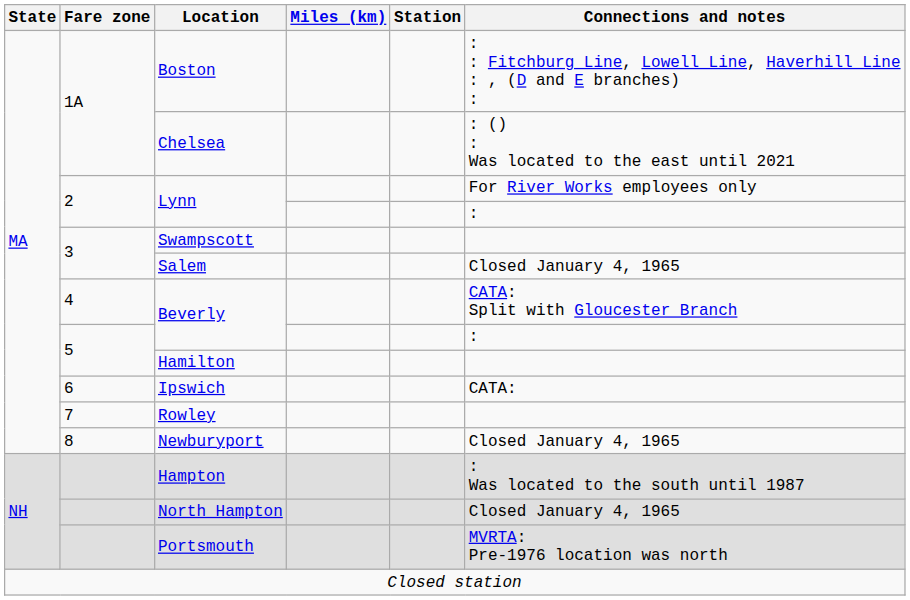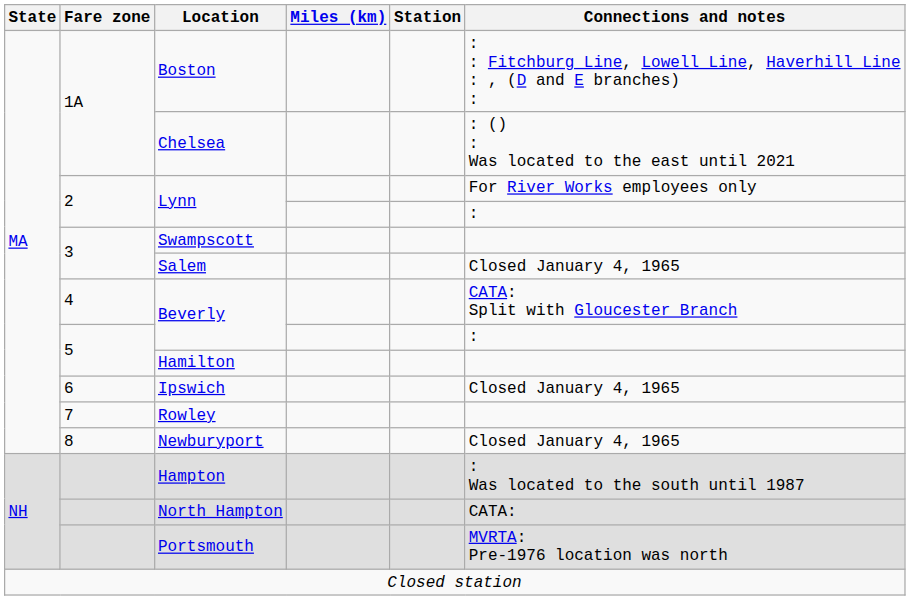Ipswich | Connections and notes: CATA: -> Closed January 4, 1965
North Hampton | Connections and notes: Closed January 4, 1965 -> CATA:
